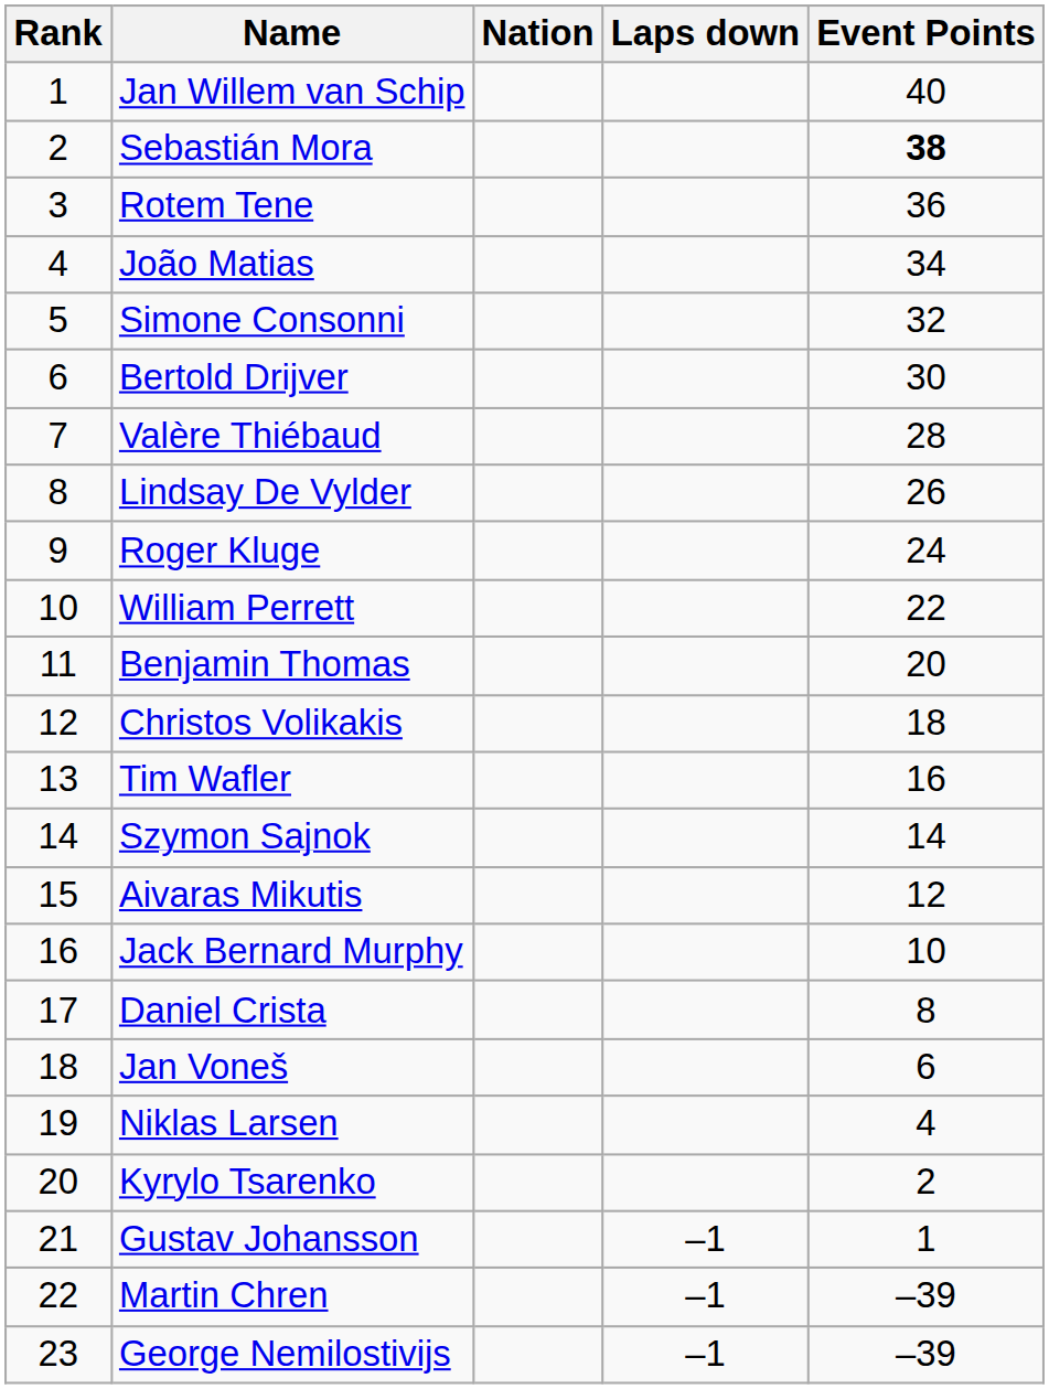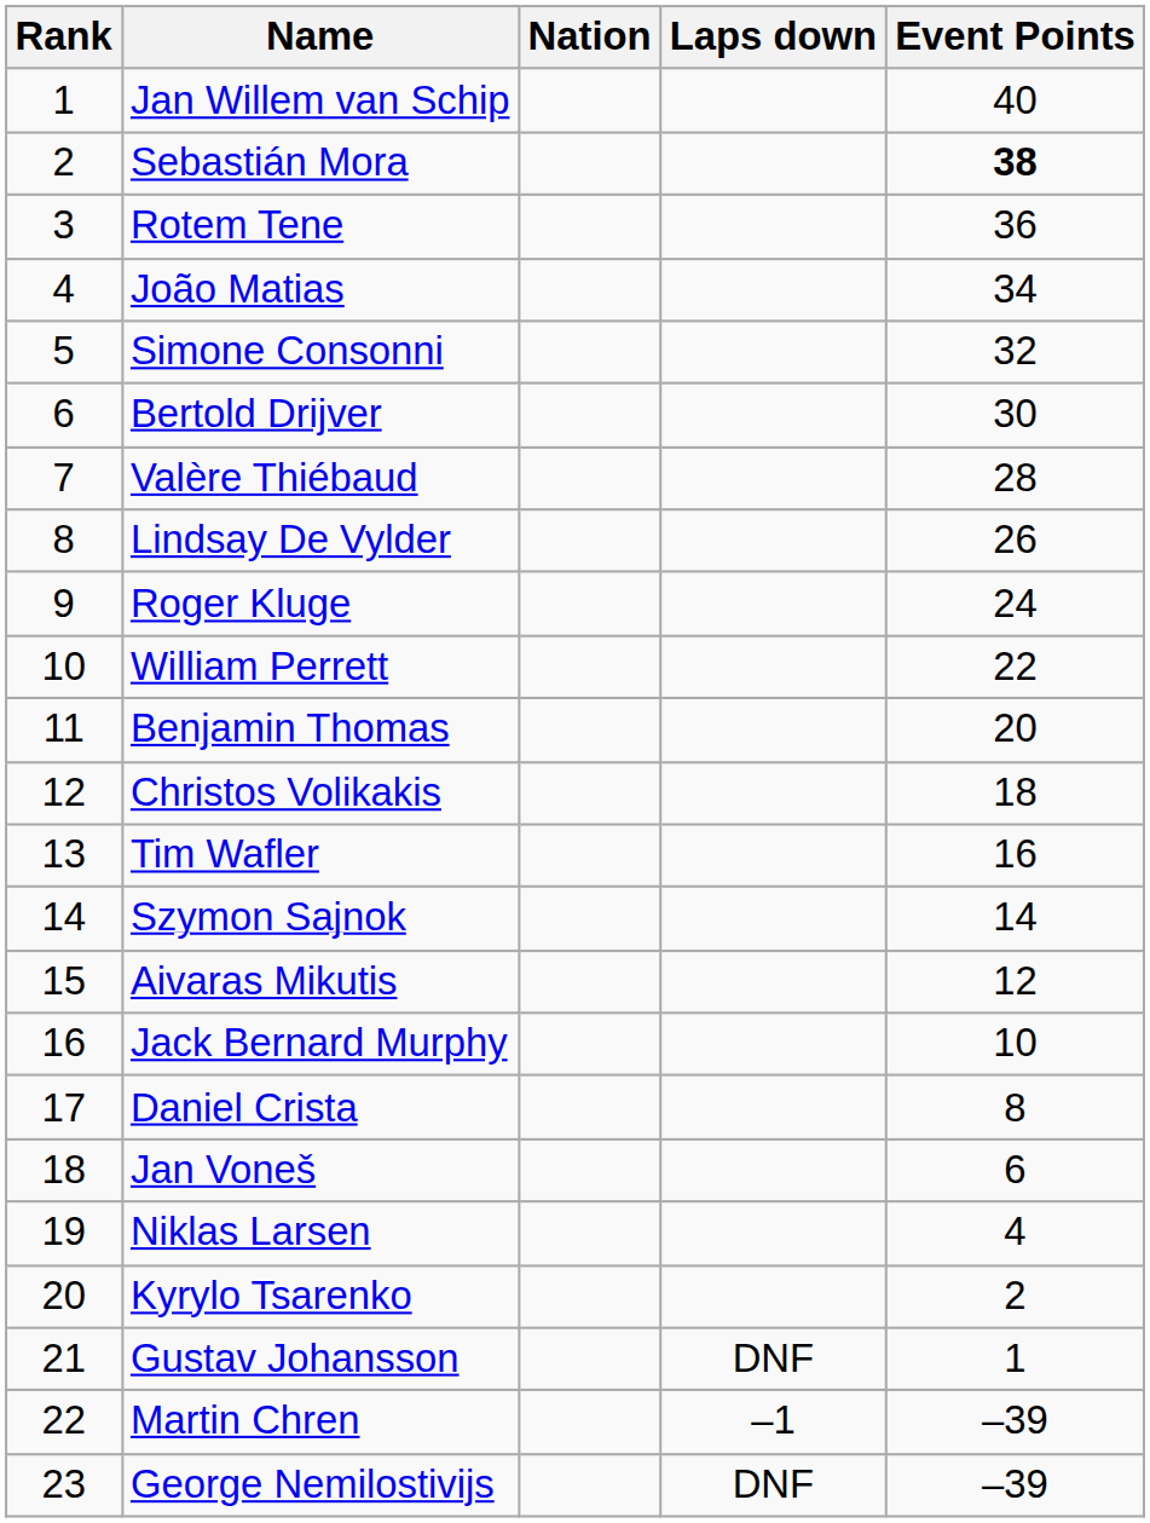Gustav Johansson | Laps down: –1 -> DNF
George Nemilostivijs | Laps down: –1 -> DNF
